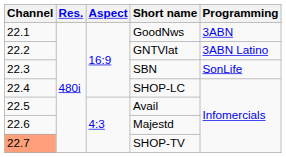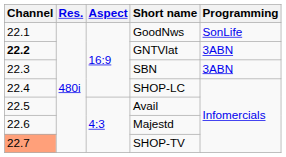GoodNws | Programming: 3ABN -> SonLife
GNTVlat | Channel: normal -> bold
GNTVlat | Programming: 3ABN Latino -> 3ABN
SBN | Programming: SonLife -> 3ABN
